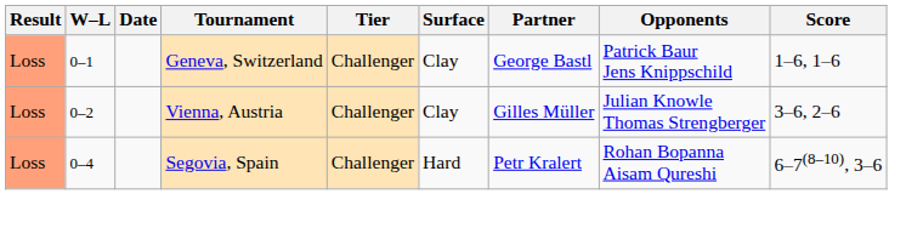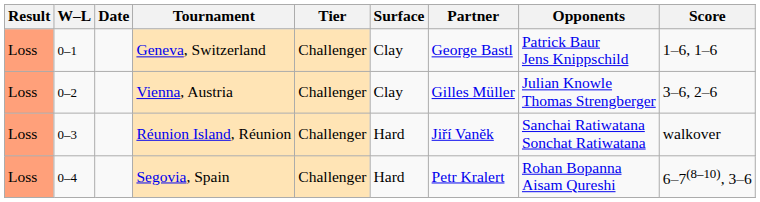+ row: Loss | 0–3 | Réunion Island, Réunion | Challenger | Hard | Jiří Vaněk | Sanchai Ratiwatana Sonchat Ratiwatana | walkover
